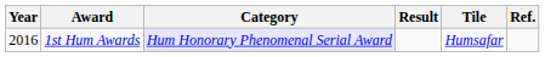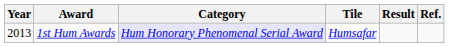columns swapped: Result <-> Tile
1st Hum Awards | Year: 2016 -> 2013
